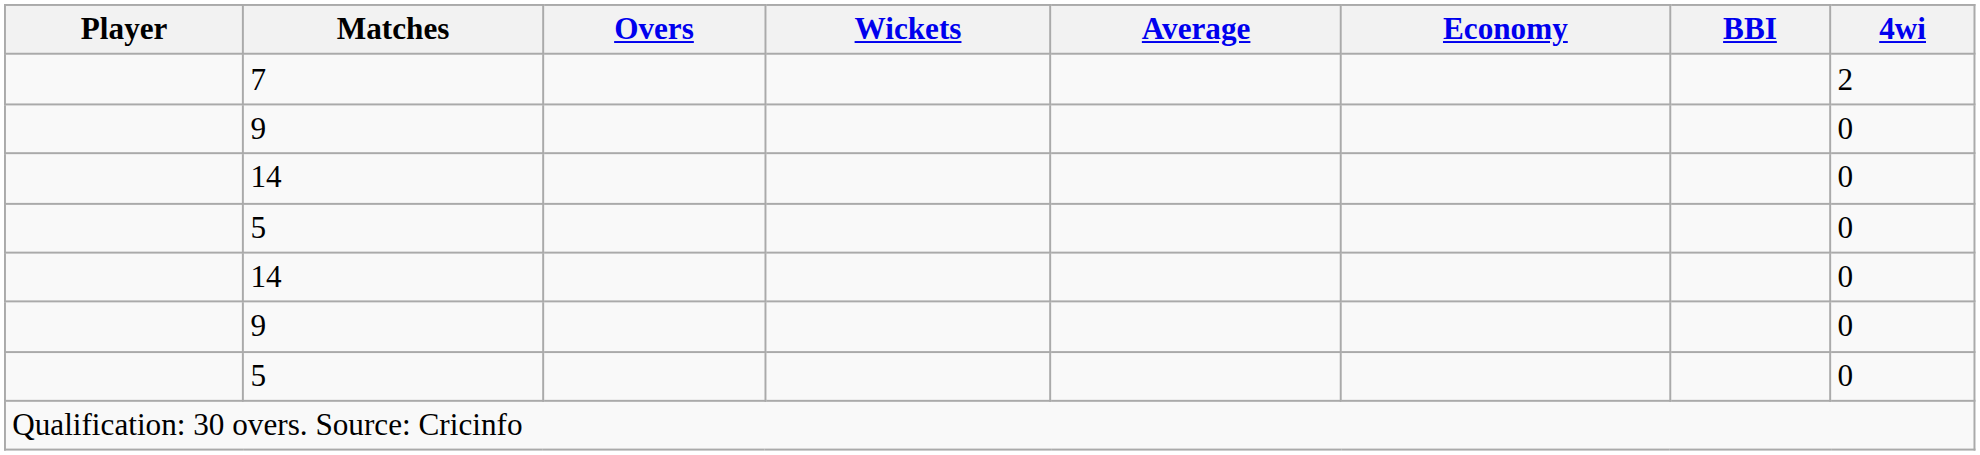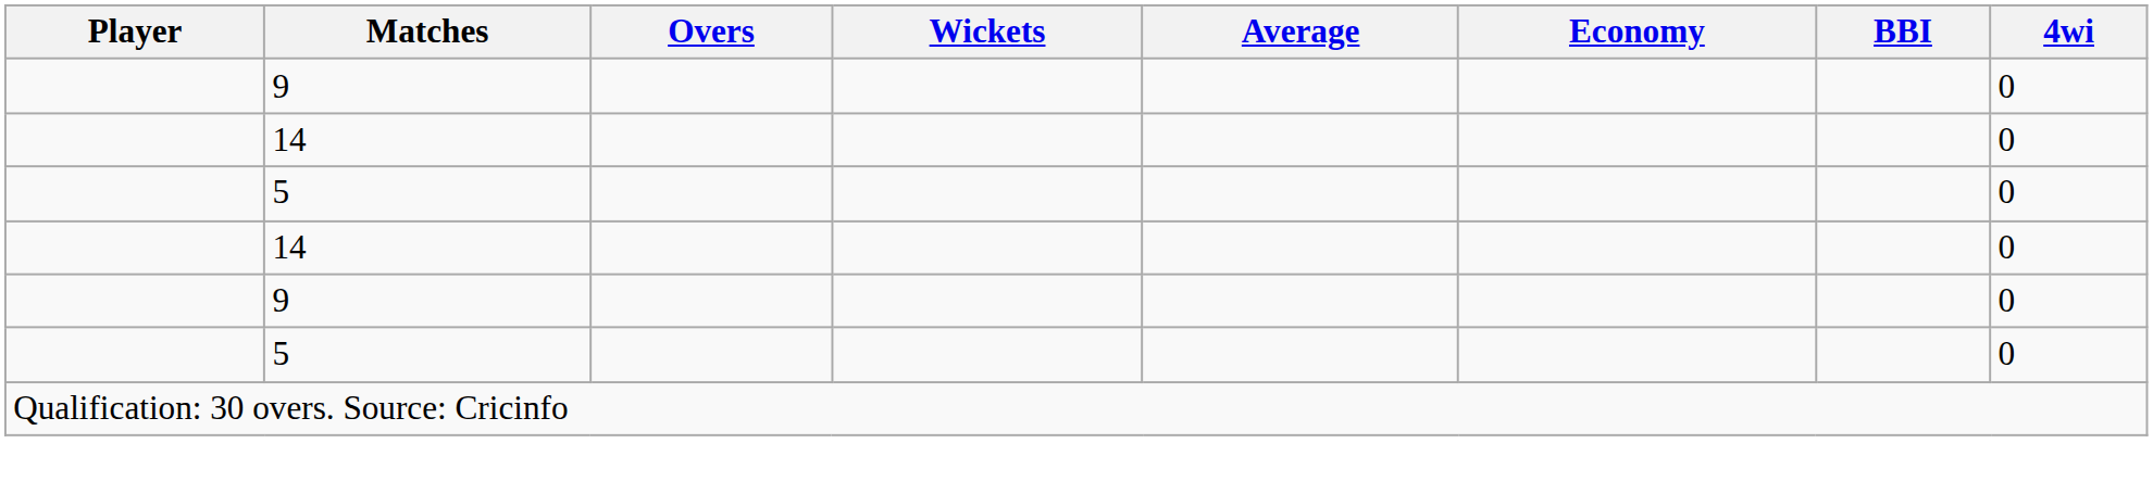- row: 7 | 2
